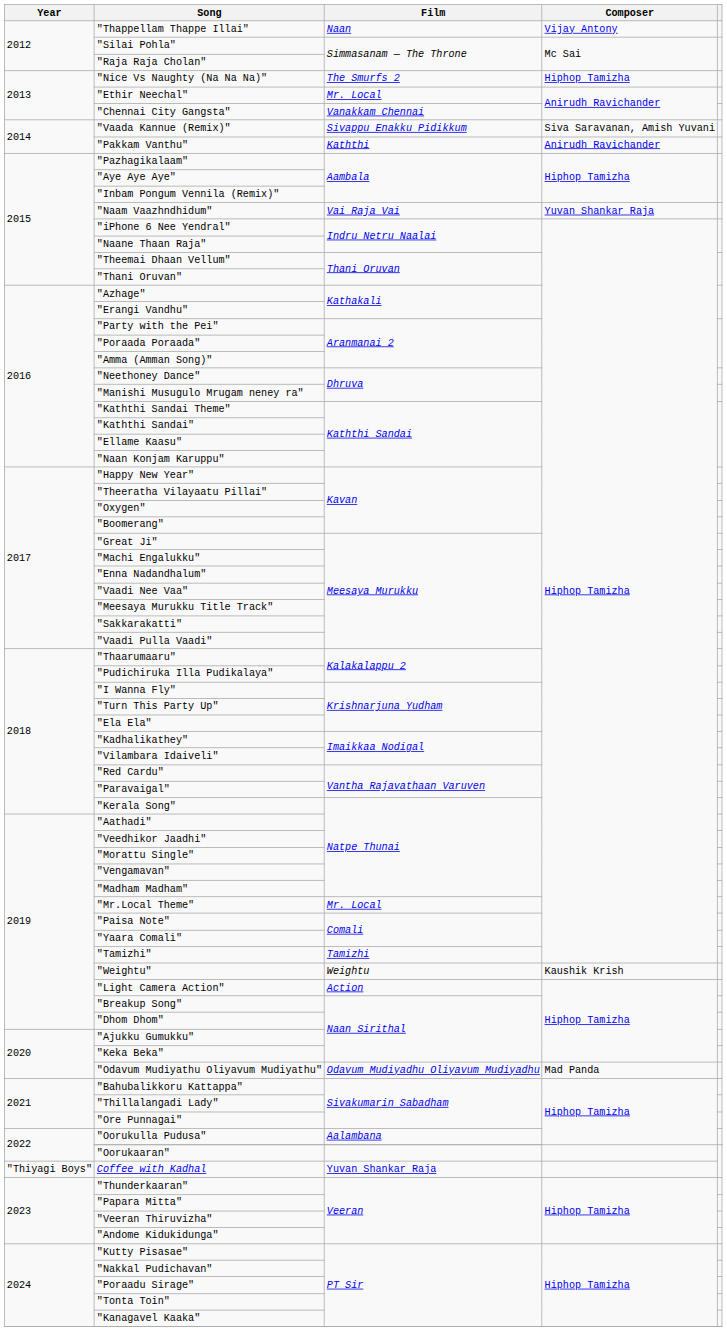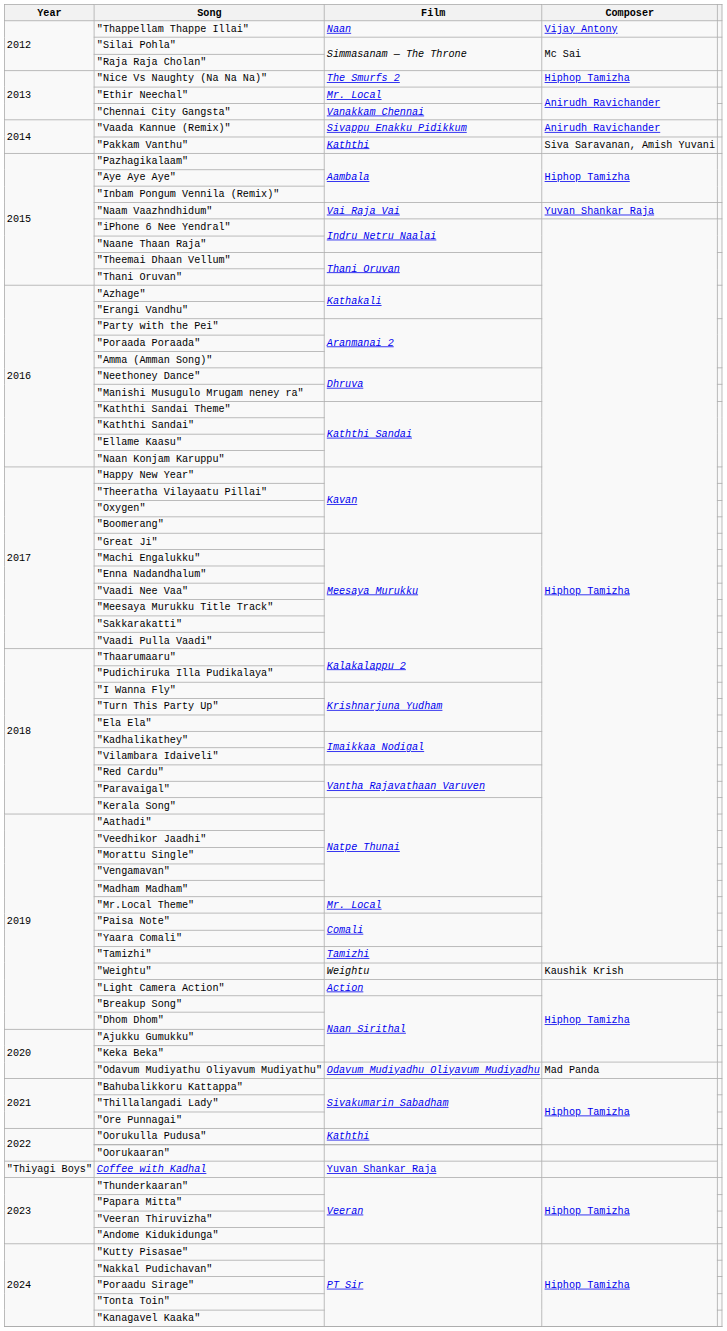"Vaada Kannue (Remix)" | Composer: Siva Saravanan, Amish Yuvani -> Anirudh Ravichander
"Pakkam Vanthu" | Composer: Anirudh Ravichander -> Siva Saravanan, Amish Yuvani
"Oorukulla Pudusa" | Film: Aalambana -> Kaththi
